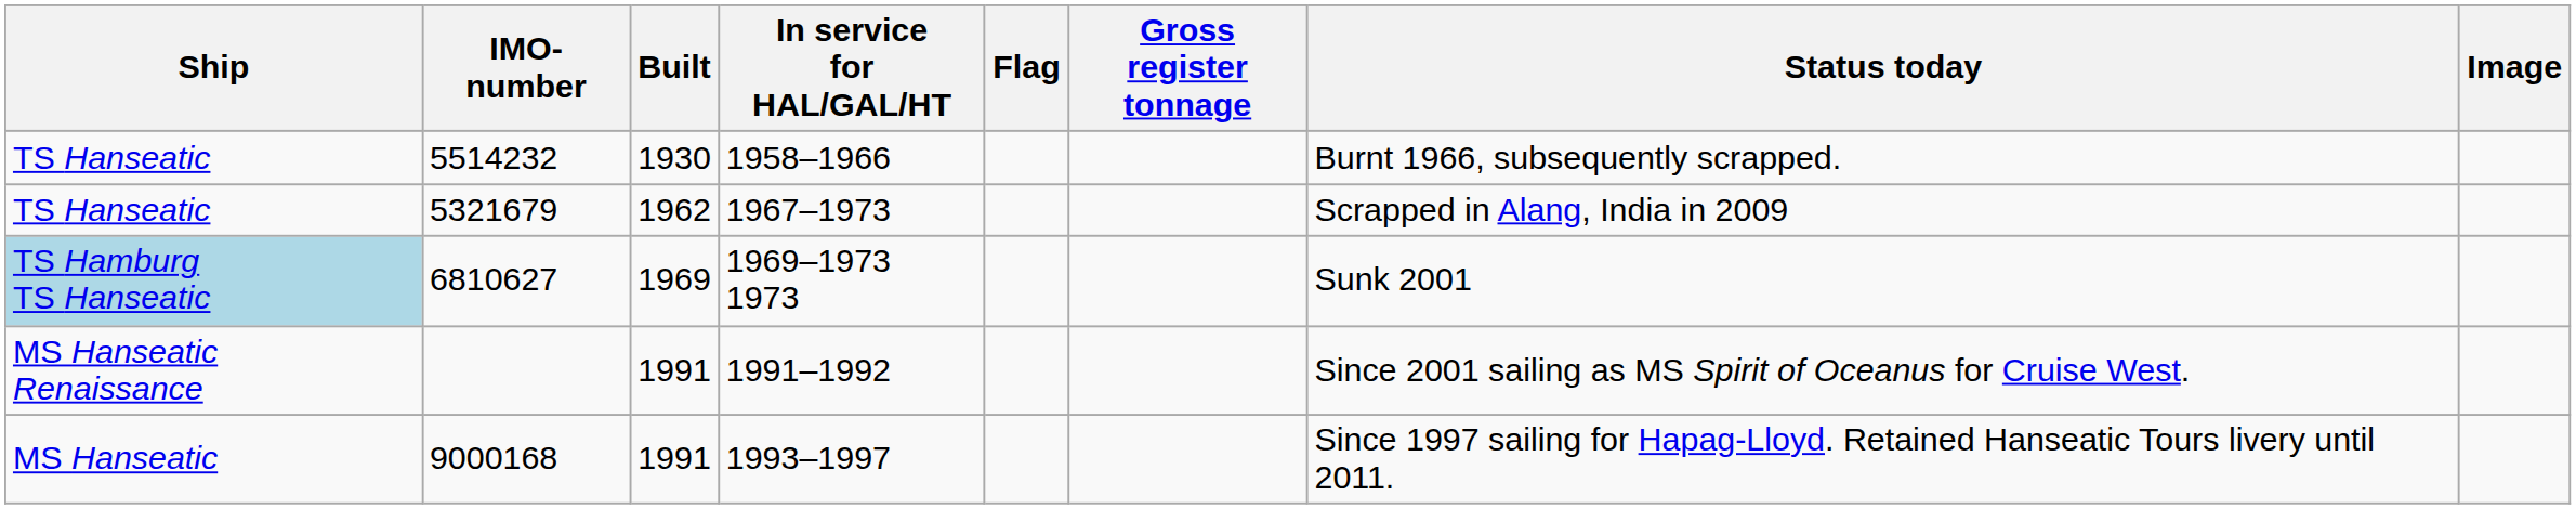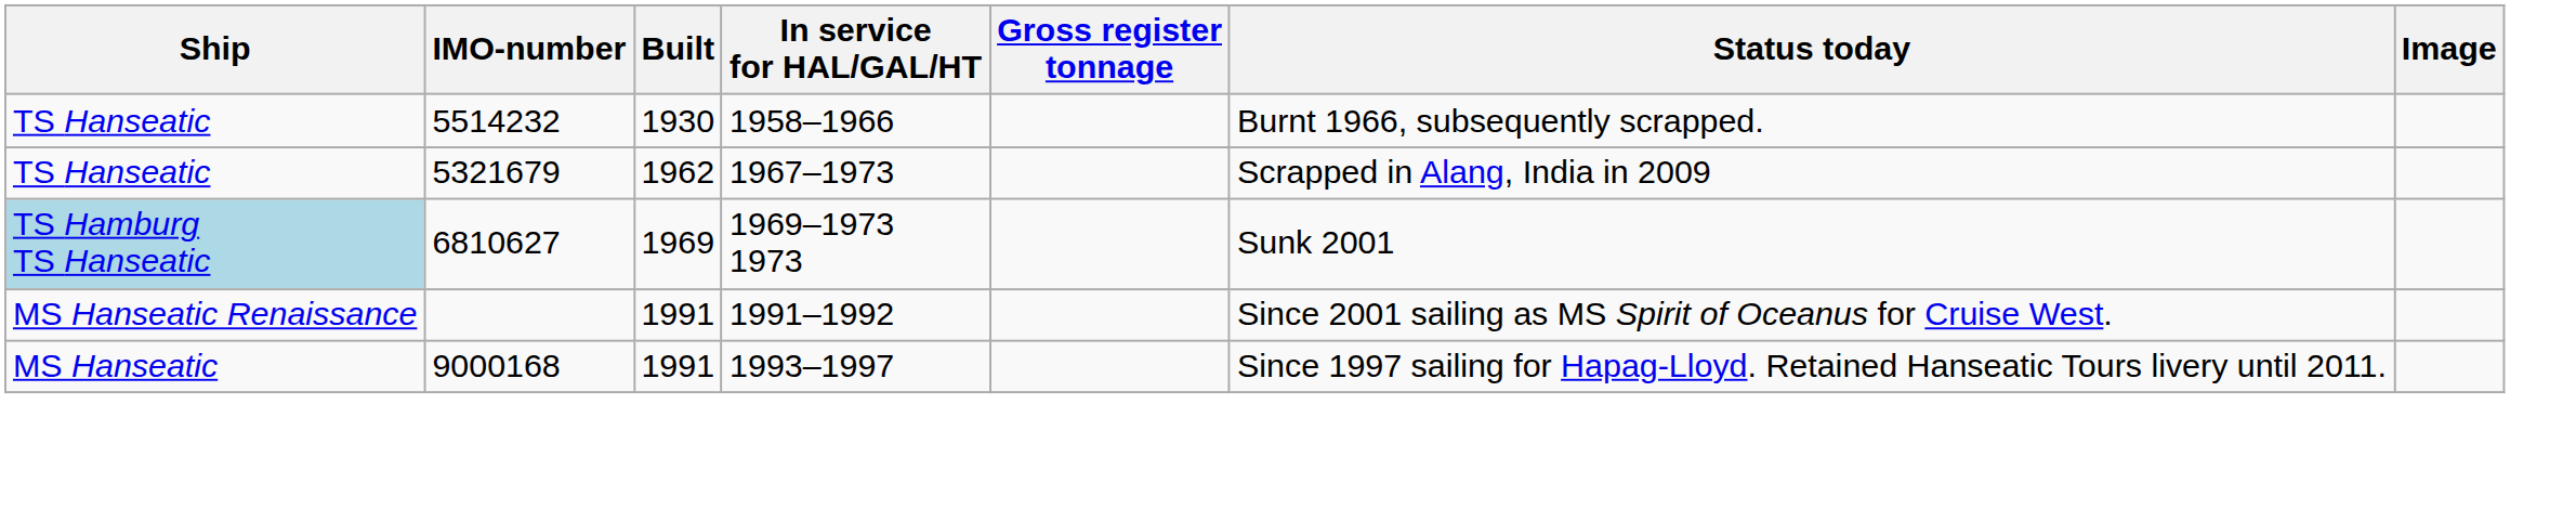- column: Flag
